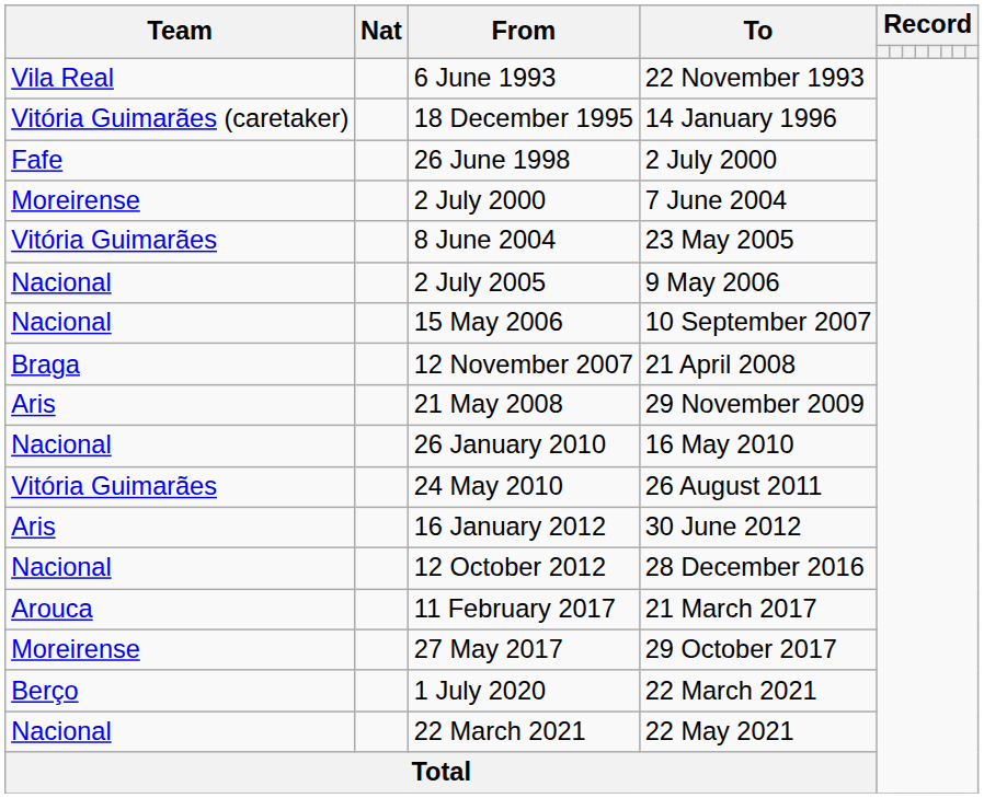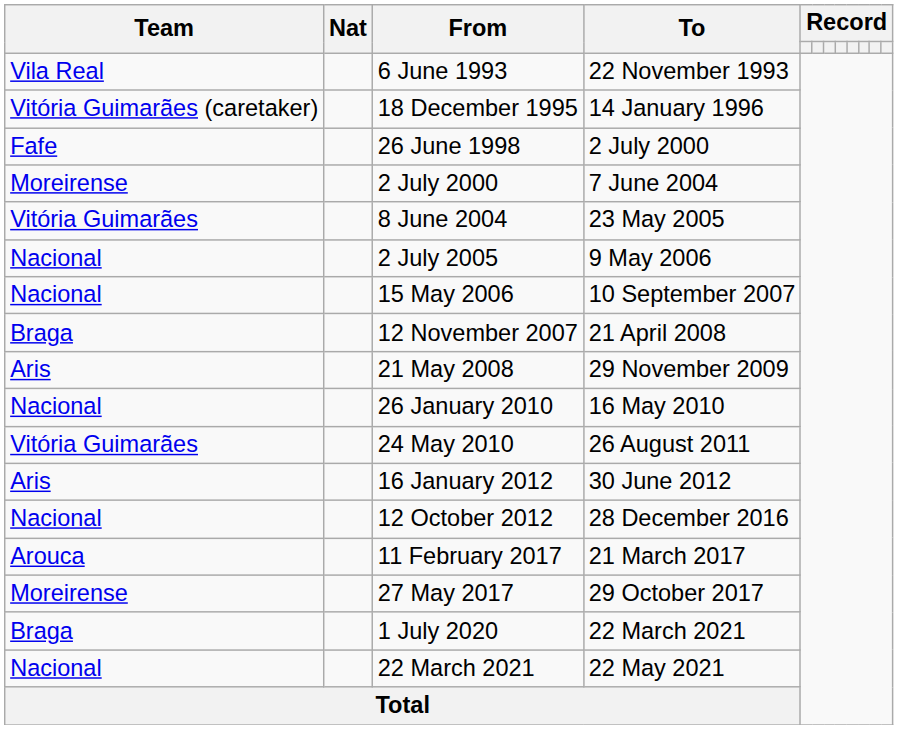1 July 2020 | Team: Berço -> Braga
